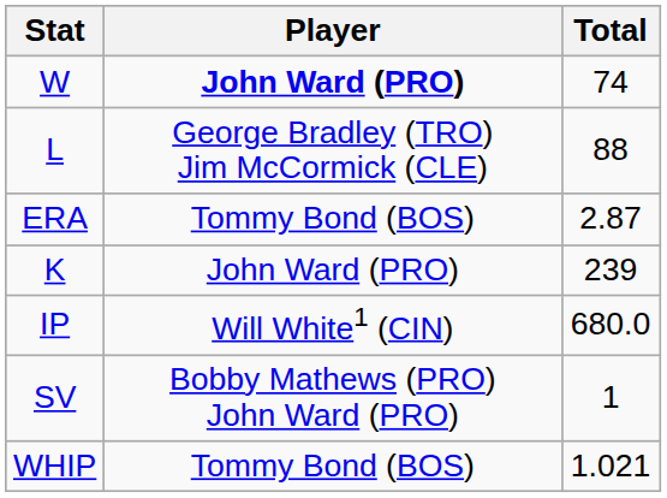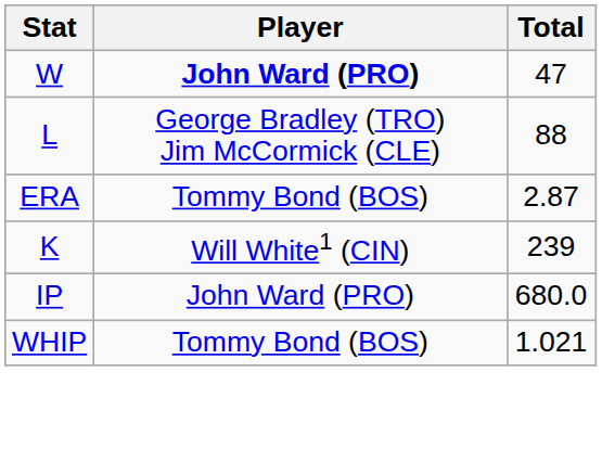W | Total: 74 -> 47
K | Player: John Ward (PRO) -> Will White1 (CIN)
IP | Player: Will White1 (CIN) -> John Ward (PRO)
- row: SV | Bobby Mathews (PRO) John Ward (PRO) | 1
